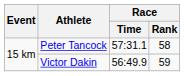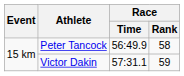Peter Tancock | Race / Time: 57:31.1 -> 56:49.9
Victor Dakin | Race / Time: 56:49.9 -> 57:31.1
